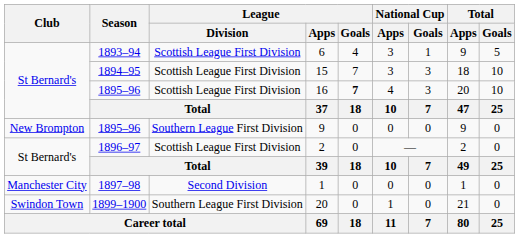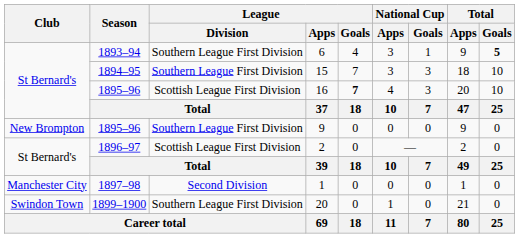6 | League / Division: Scottish League First Division -> Southern League First Division
6 | Total / Goals: normal -> bold
15 | League / Division: Scottish League First Division -> Southern League First Division
